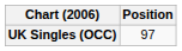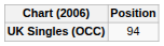UK Singles (OCC) | Position: 97 -> 94
